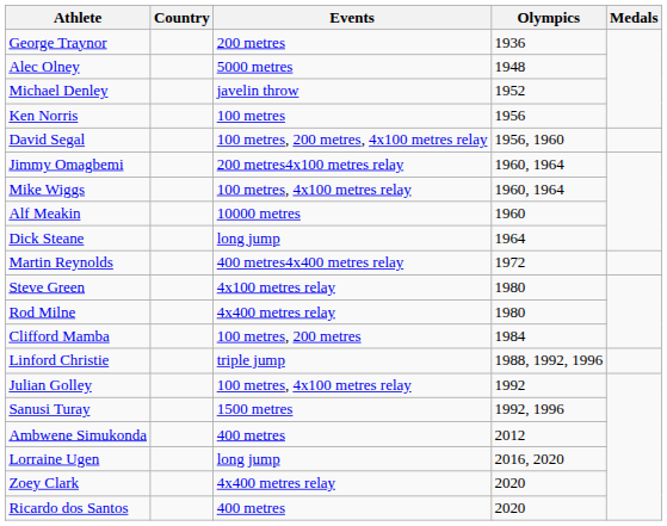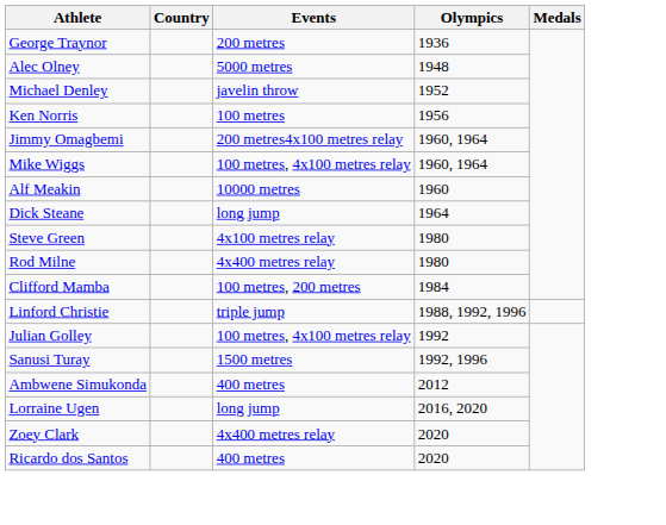- row: David Segal | 100 metres, 200 metres, 4x100 metres relay | 1956, 1960
- row: Martin Reynolds | 400 metres4x400 metres relay | 1972
